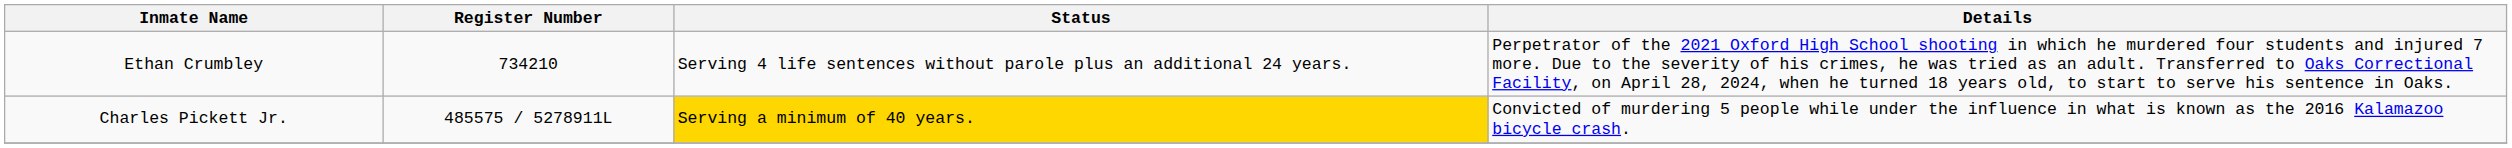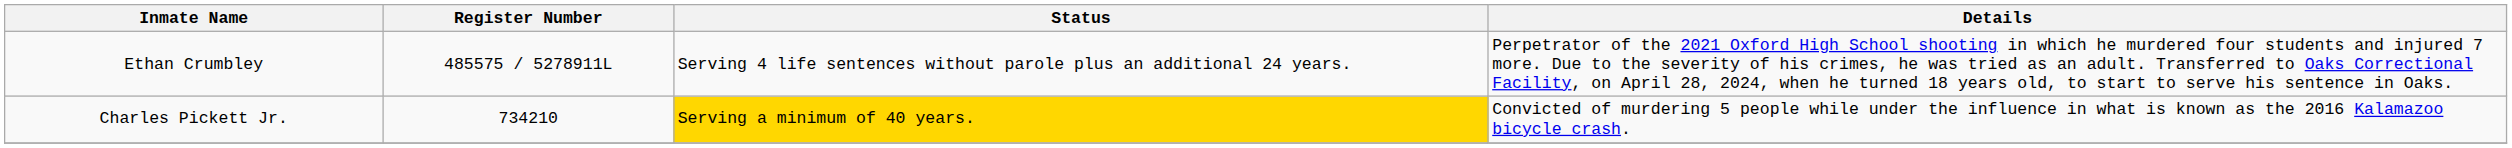Ethan Crumbley | Register Number: 734210 -> 485575 / 5278911L
Charles Pickett Jr. | Register Number: 485575 / 5278911L -> 734210
